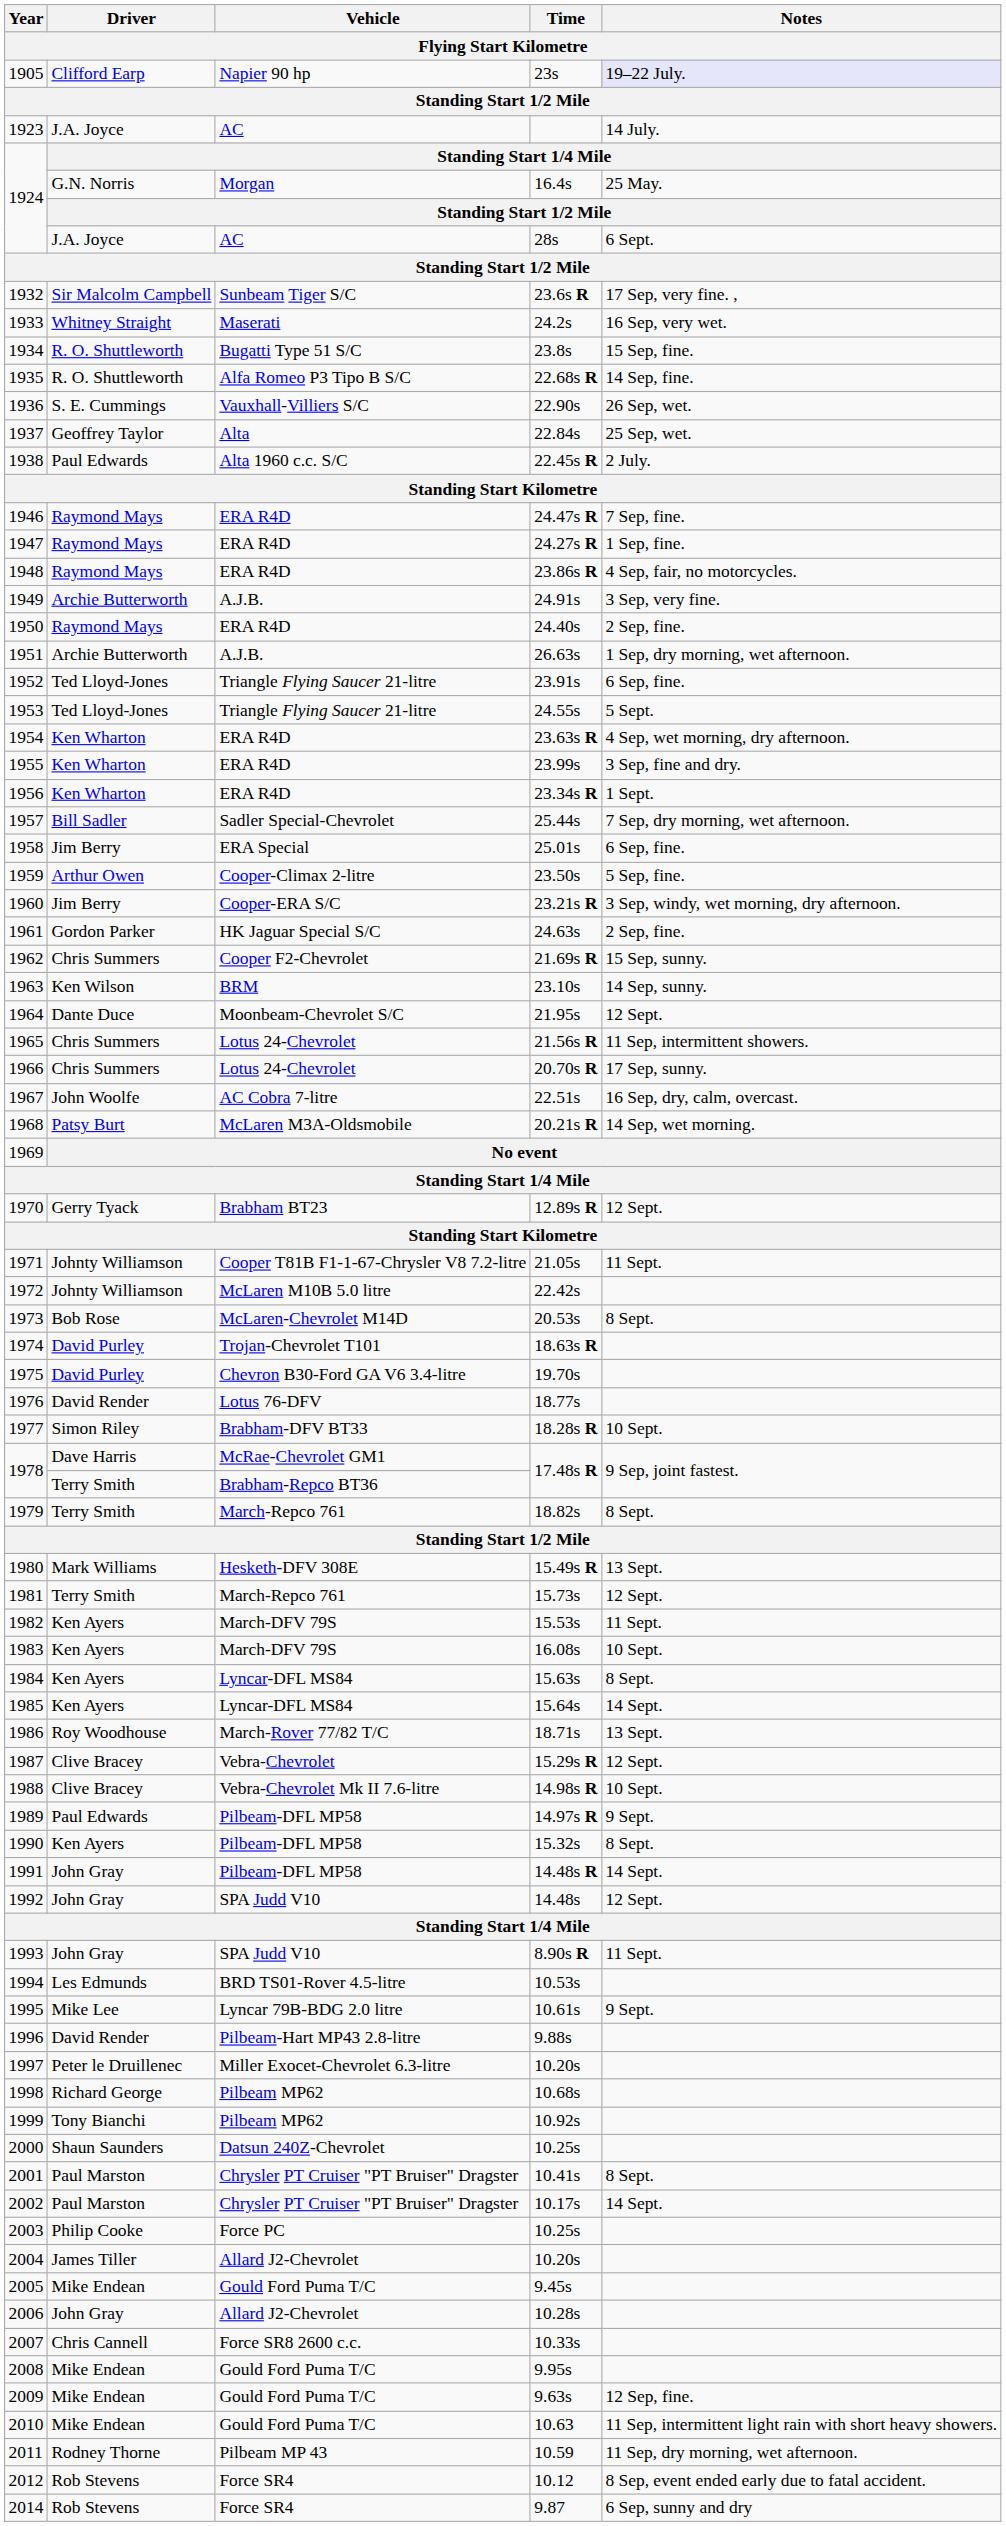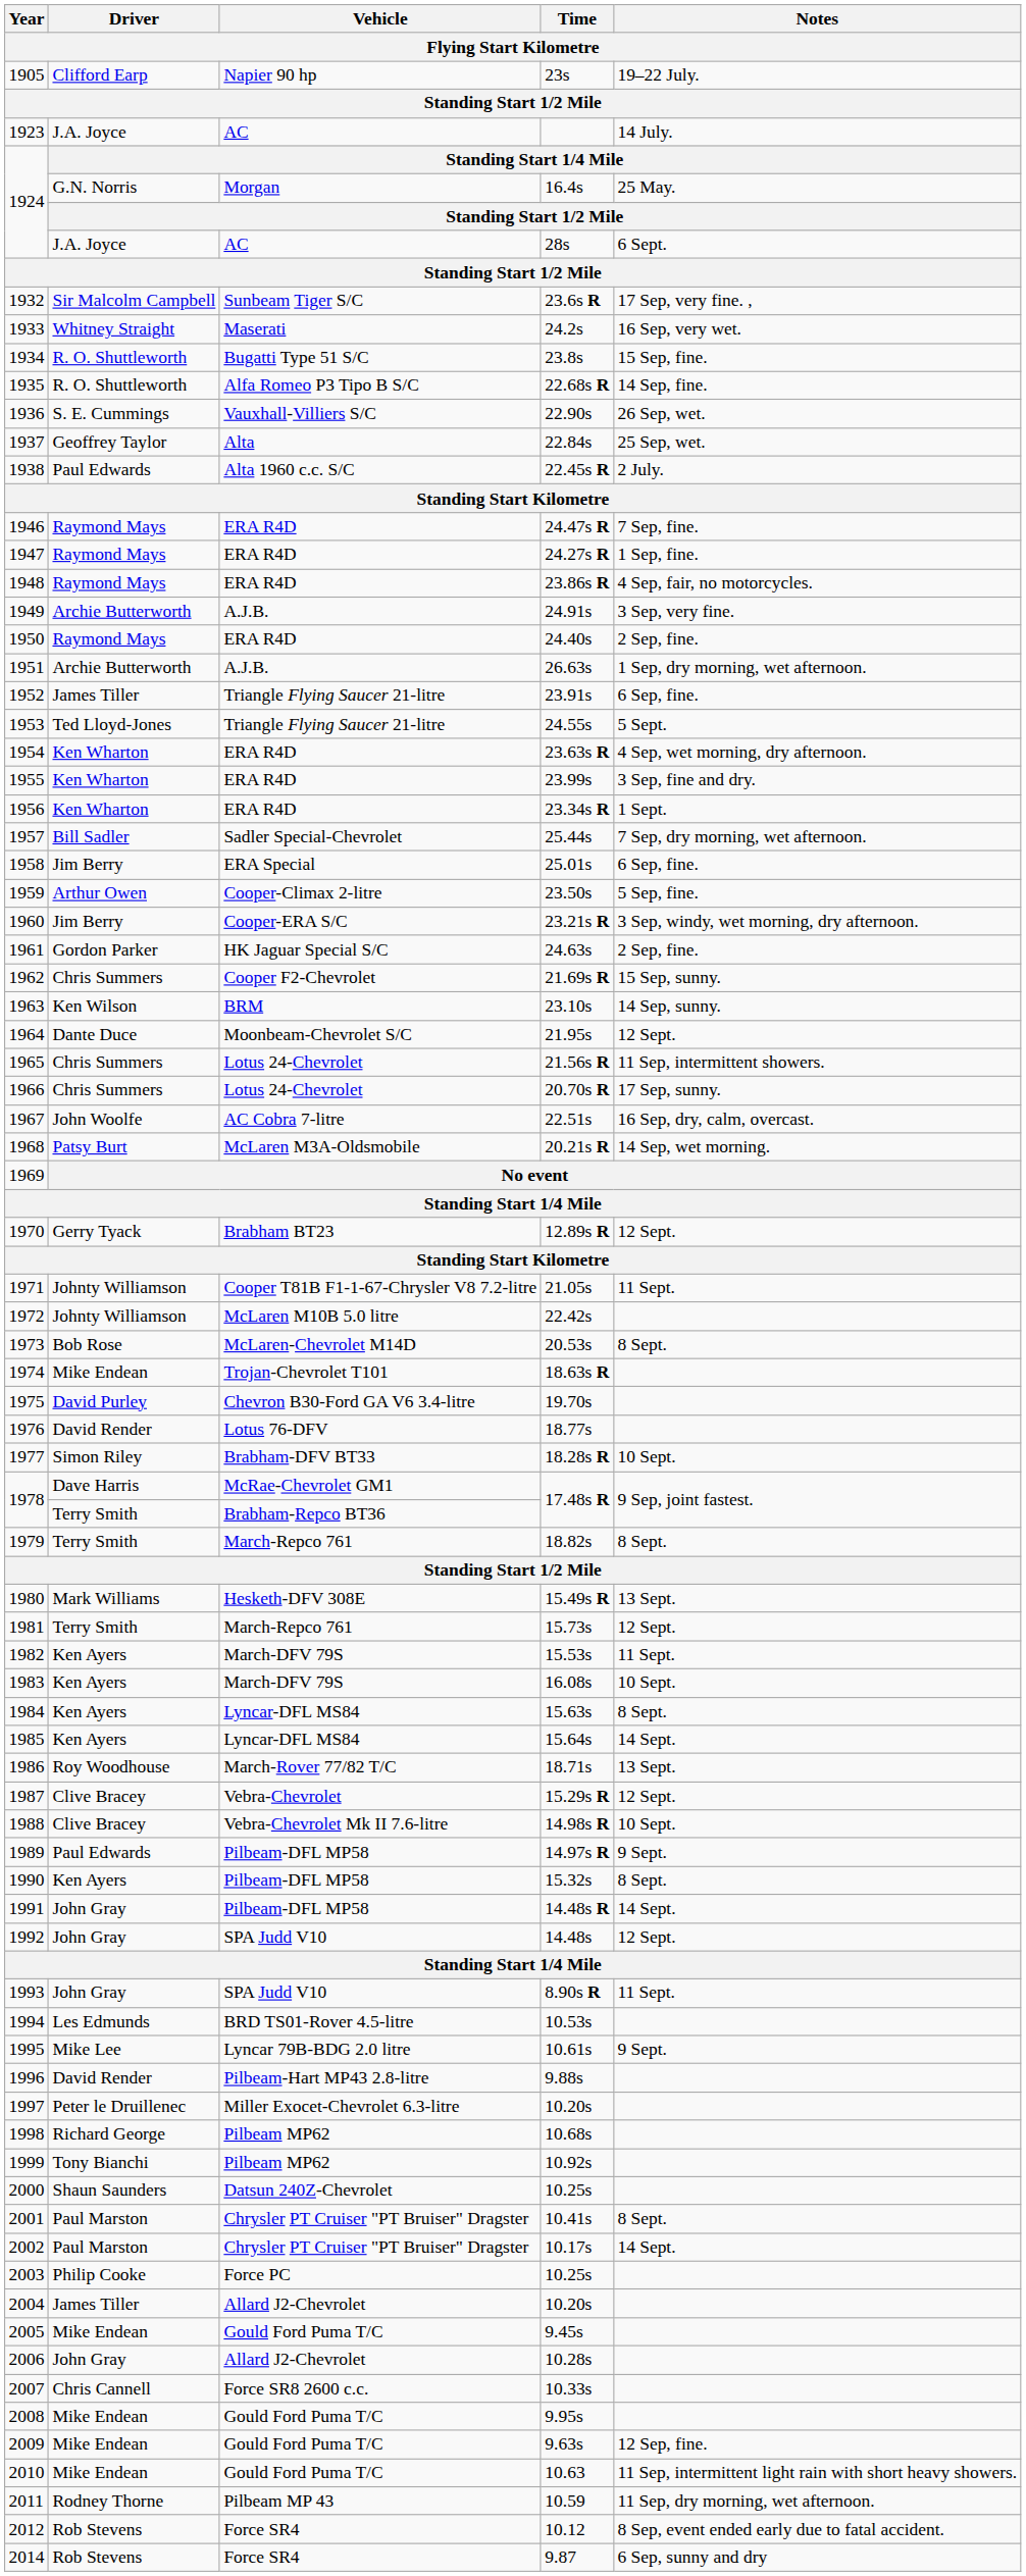1905 | Notes: lavender background -> no background
1952 | Driver: Ted Lloyd-Jones -> James Tiller
1974 | Driver: David Purley -> Mike Endean
